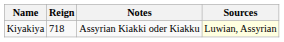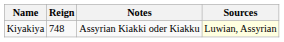Kiyakiya | Reign: 718 -> 748
